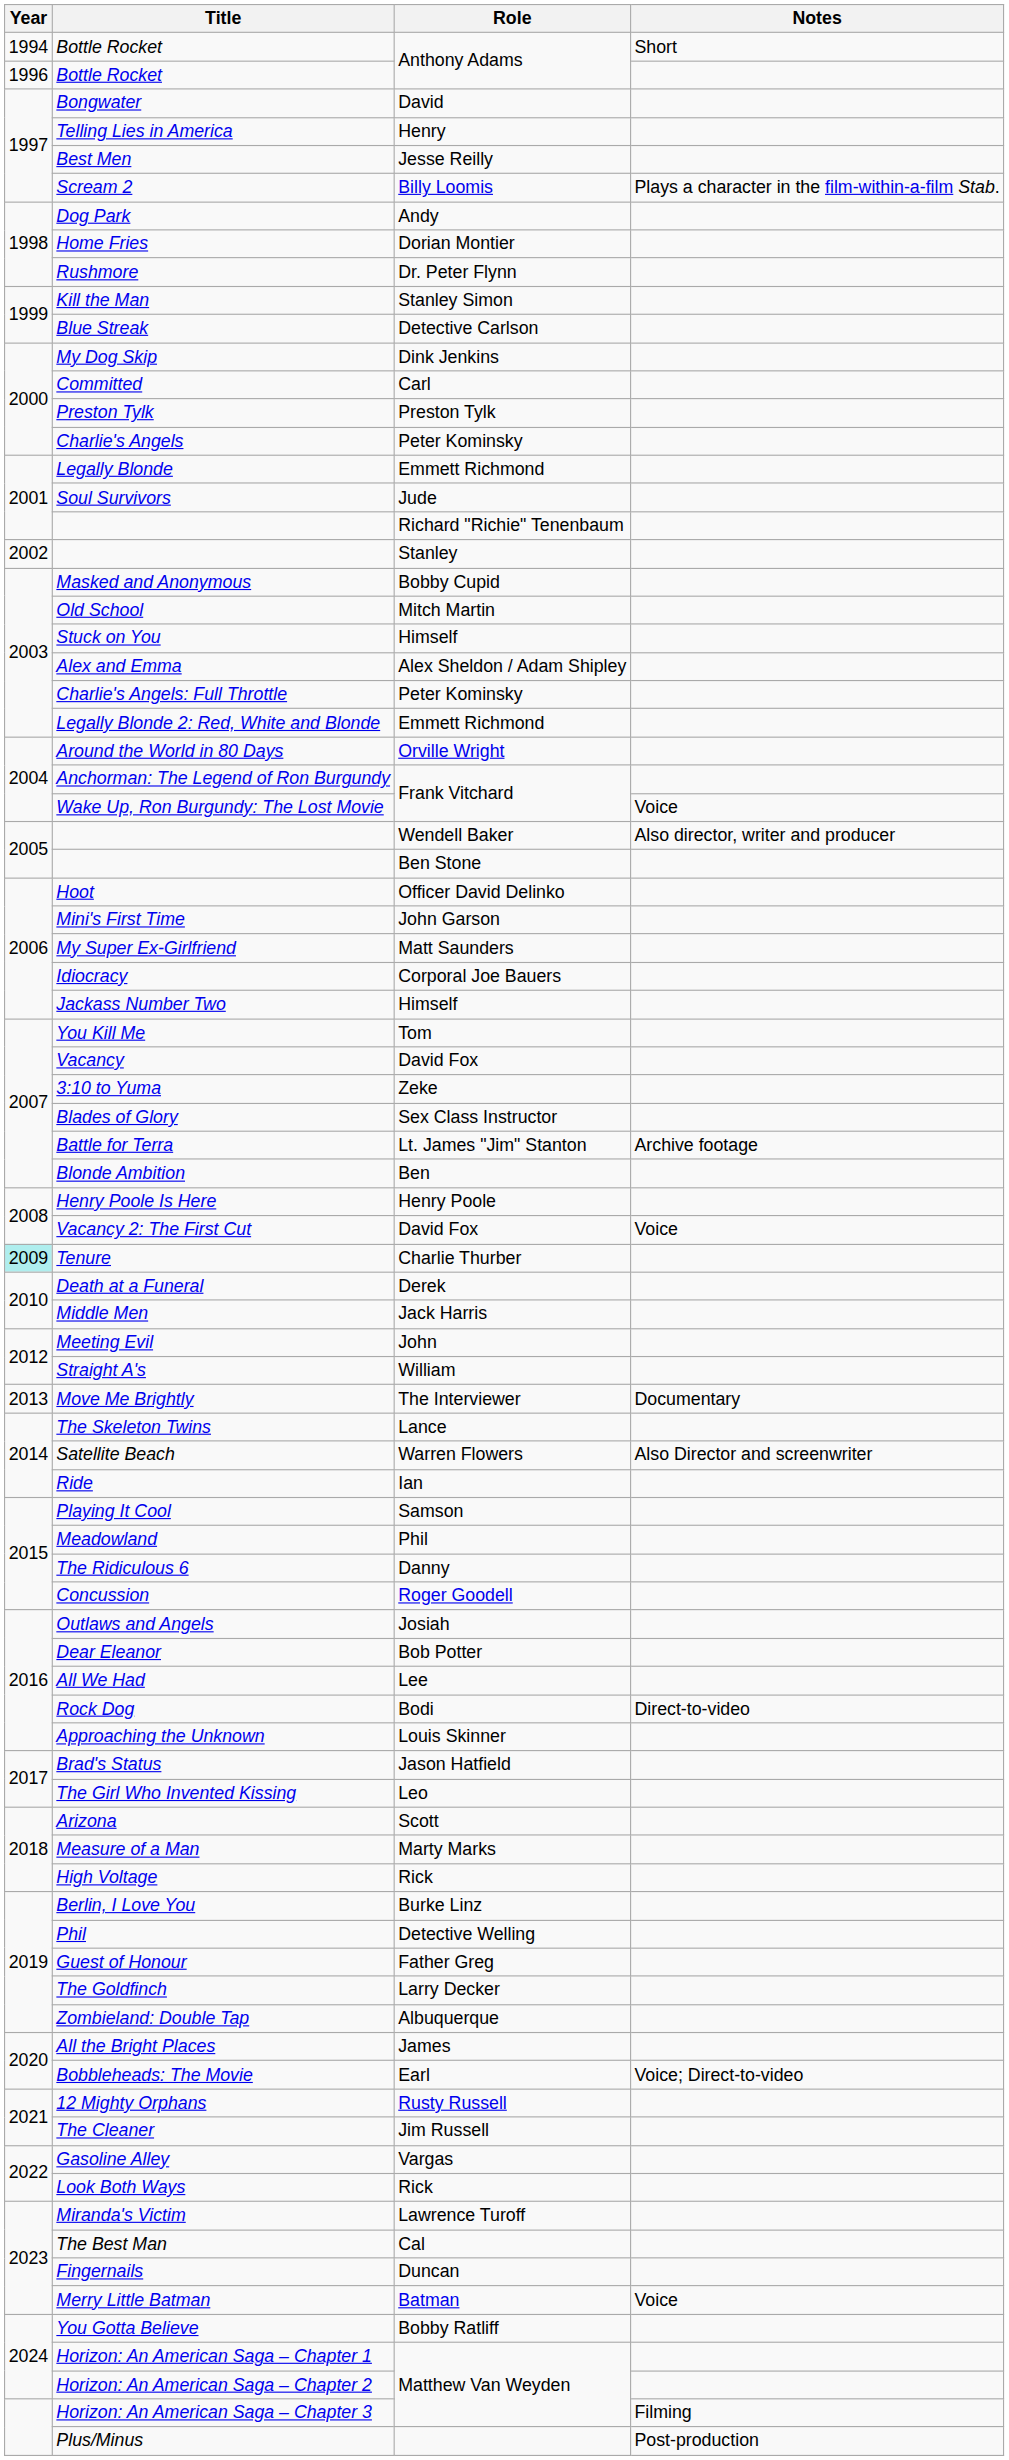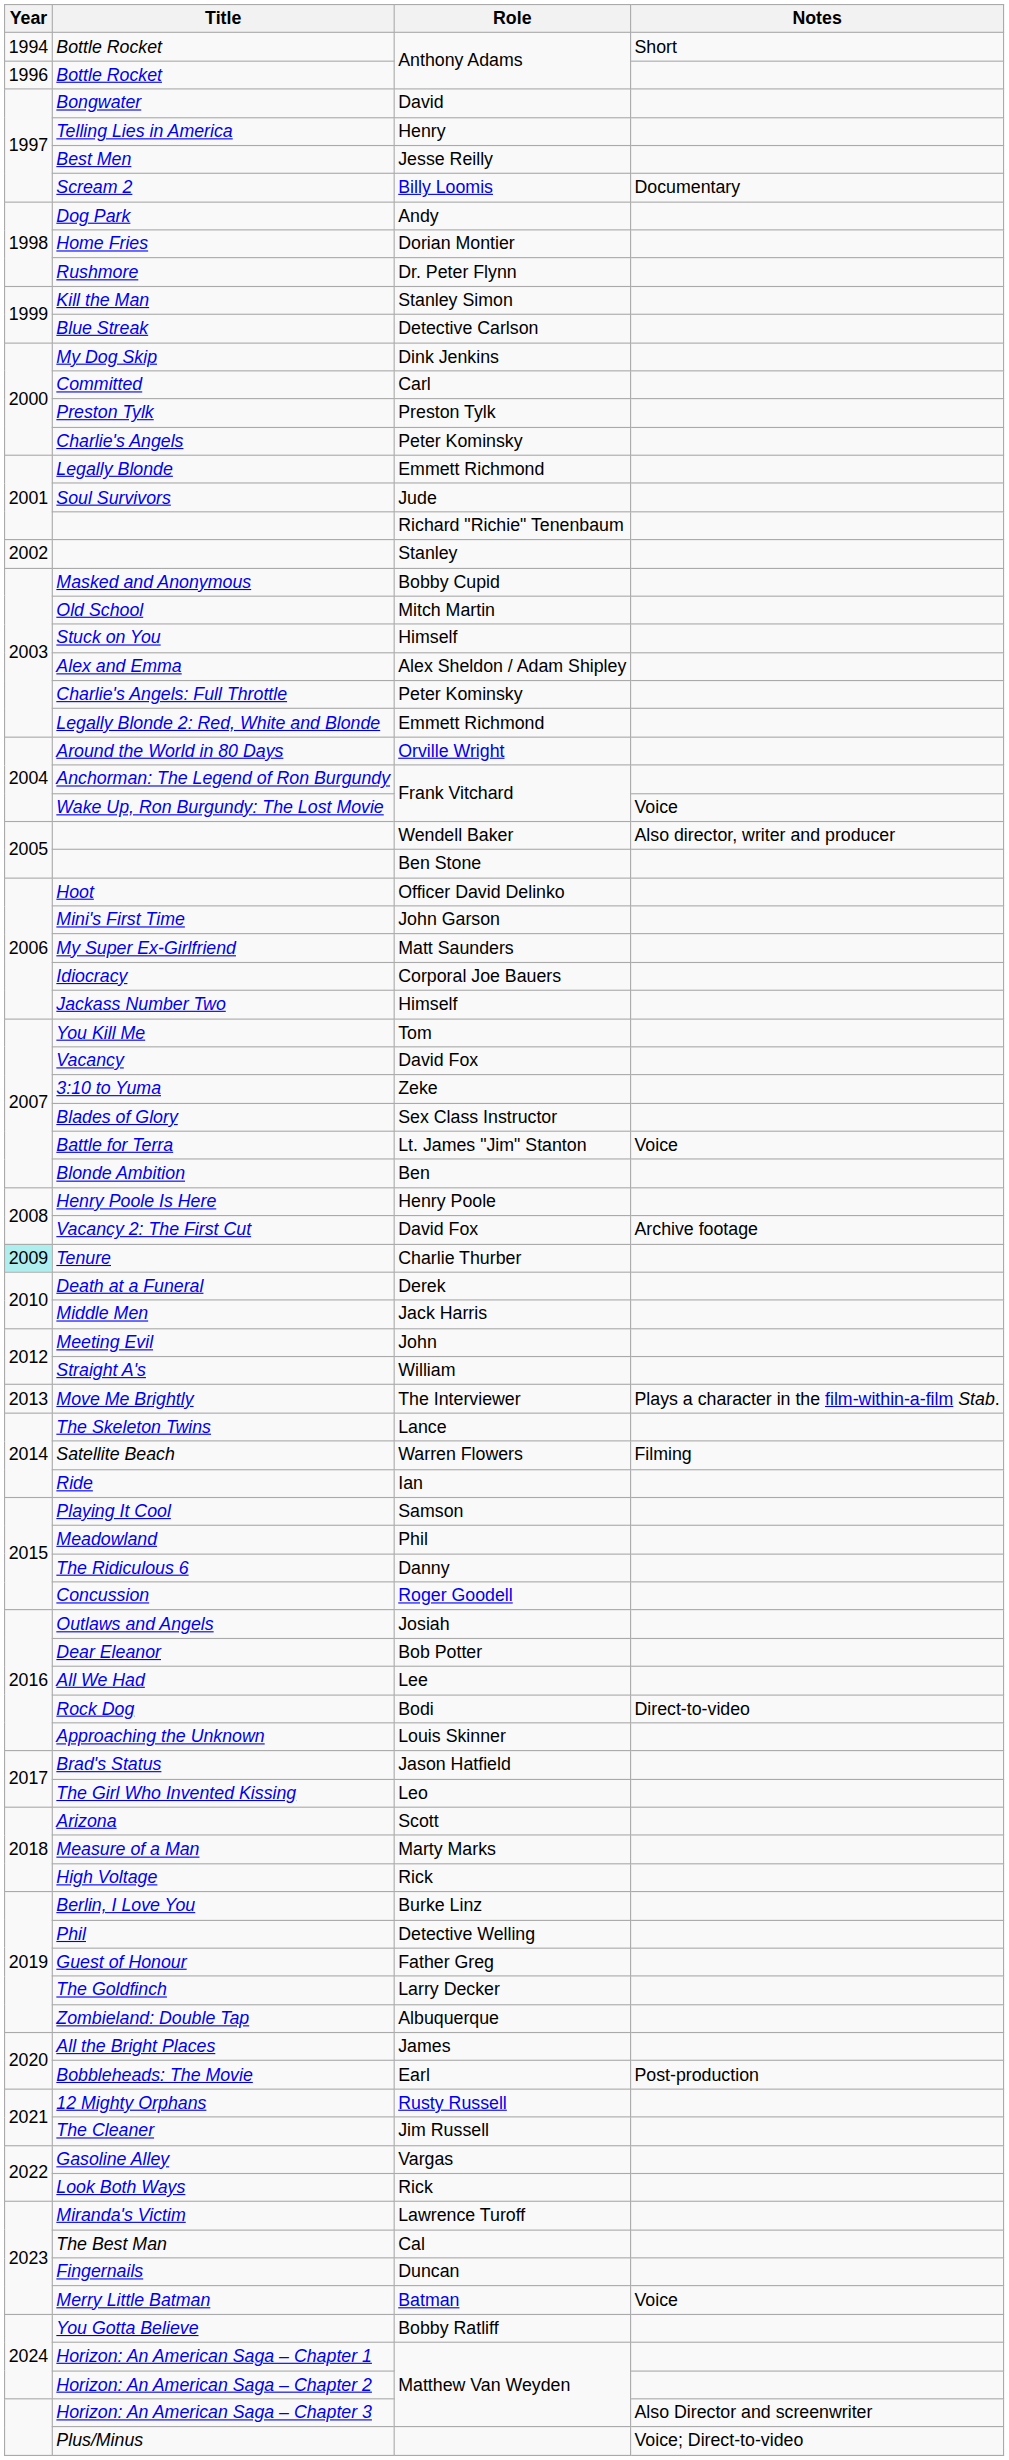Scream 2 | Notes: Plays a character in the film-within-a-film Stab. -> Documentary
Battle for Terra | Notes: Archive footage -> Voice
Vacancy 2: The First Cut | Notes: Voice -> Archive footage
Move Me Brightly | Notes: Documentary -> Plays a character in the film-within-a-film Stab.
Satellite Beach | Notes: Also Director and screenwriter -> Filming
Bobbleheads: The Movie | Notes: Voice; Direct-to-video -> Post-production
Horizon: An American Saga – Chapter 3 | Notes: Filming -> Also Director and screenwriter
Plus/Minus | Notes: Post-production -> Voice; Direct-to-video
